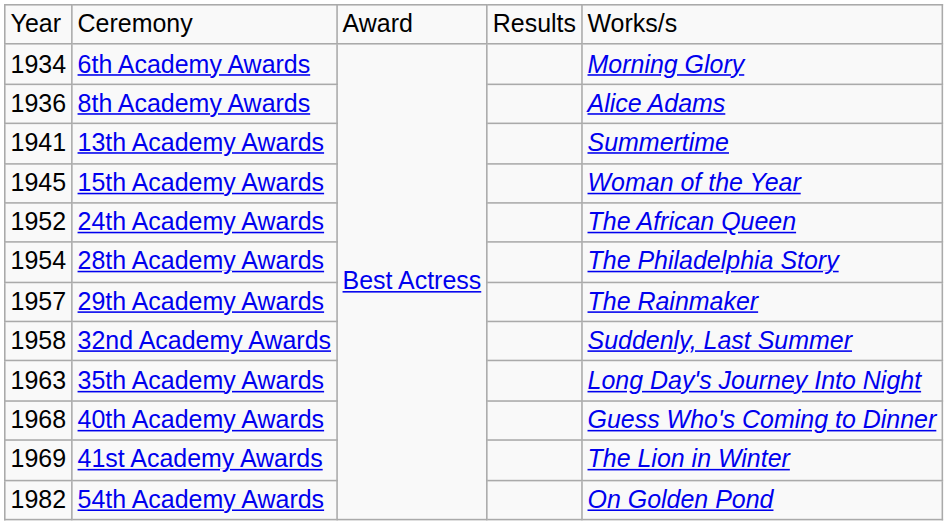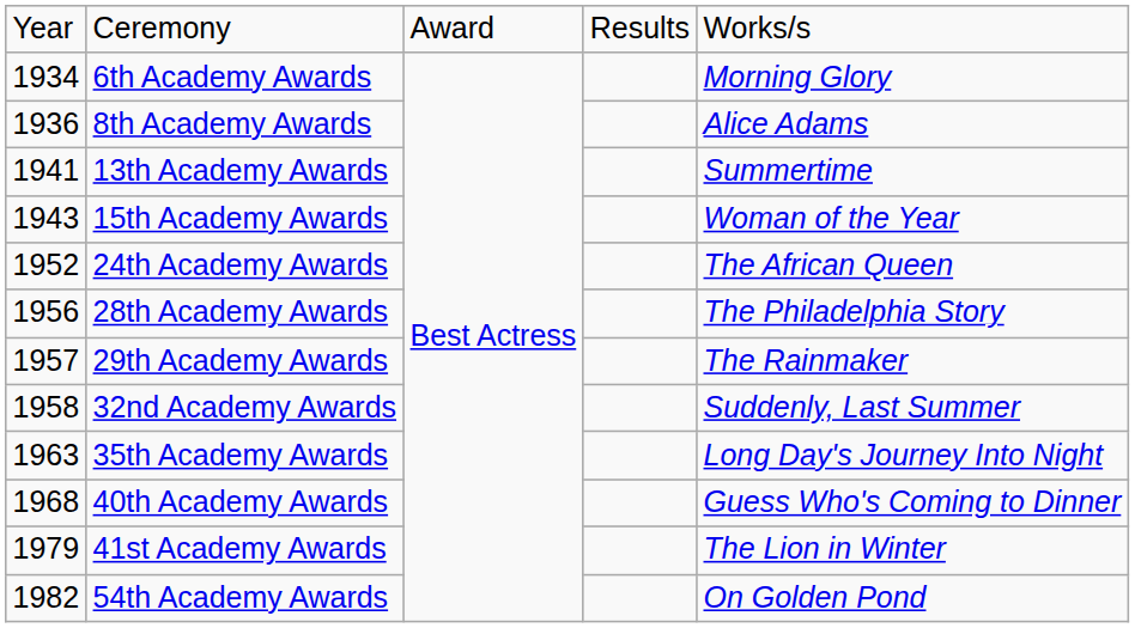15th Academy Awards | column 1: 1945 -> 1943
28th Academy Awards | column 1: 1954 -> 1956
41st Academy Awards | column 1: 1969 -> 1979
